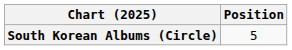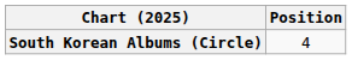South Korean Albums (Circle) | Position: 5 -> 4
